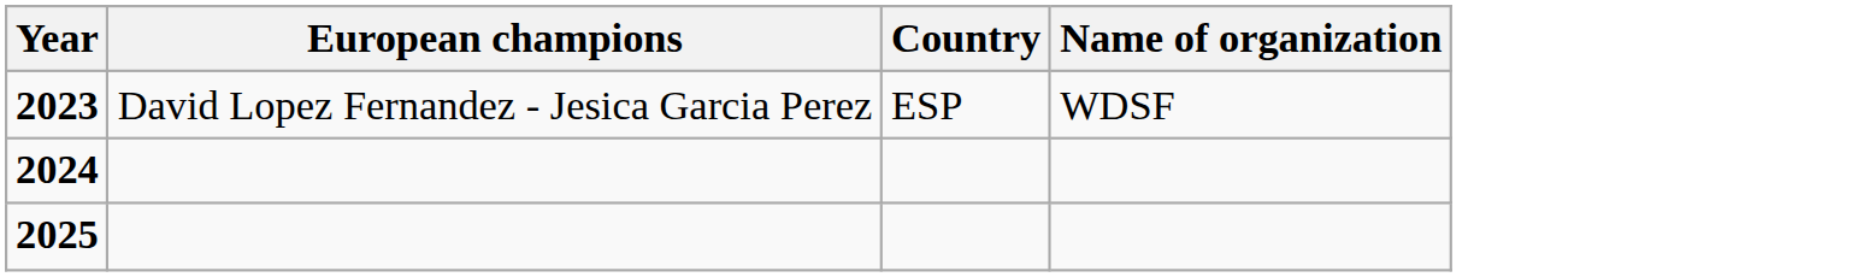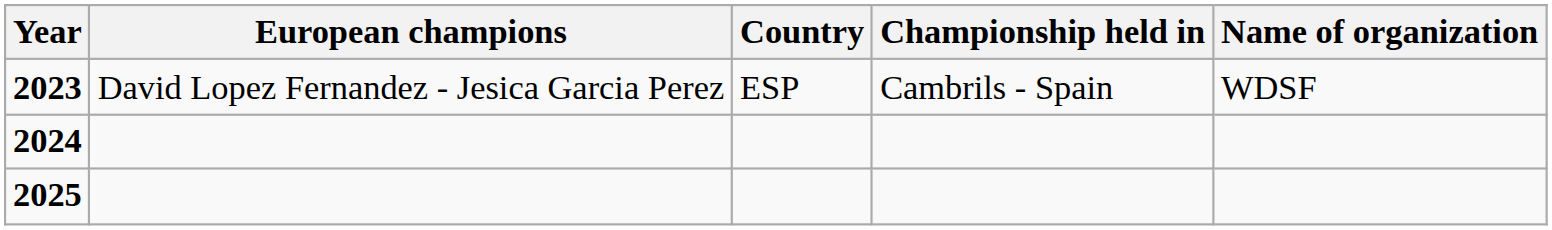+ column: Championship held in | Cambrils - Spain
